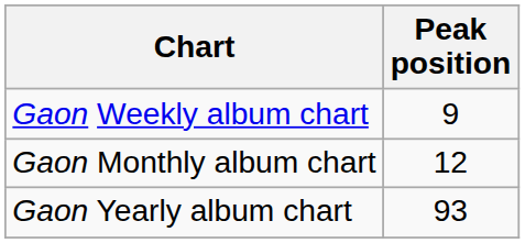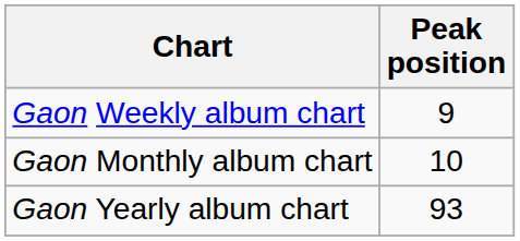Gaon Monthly album chart | Peak position: 12 -> 10
